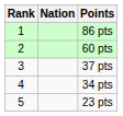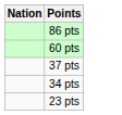- column: Rank | 1 | 2 | 3 | 4 | 5
